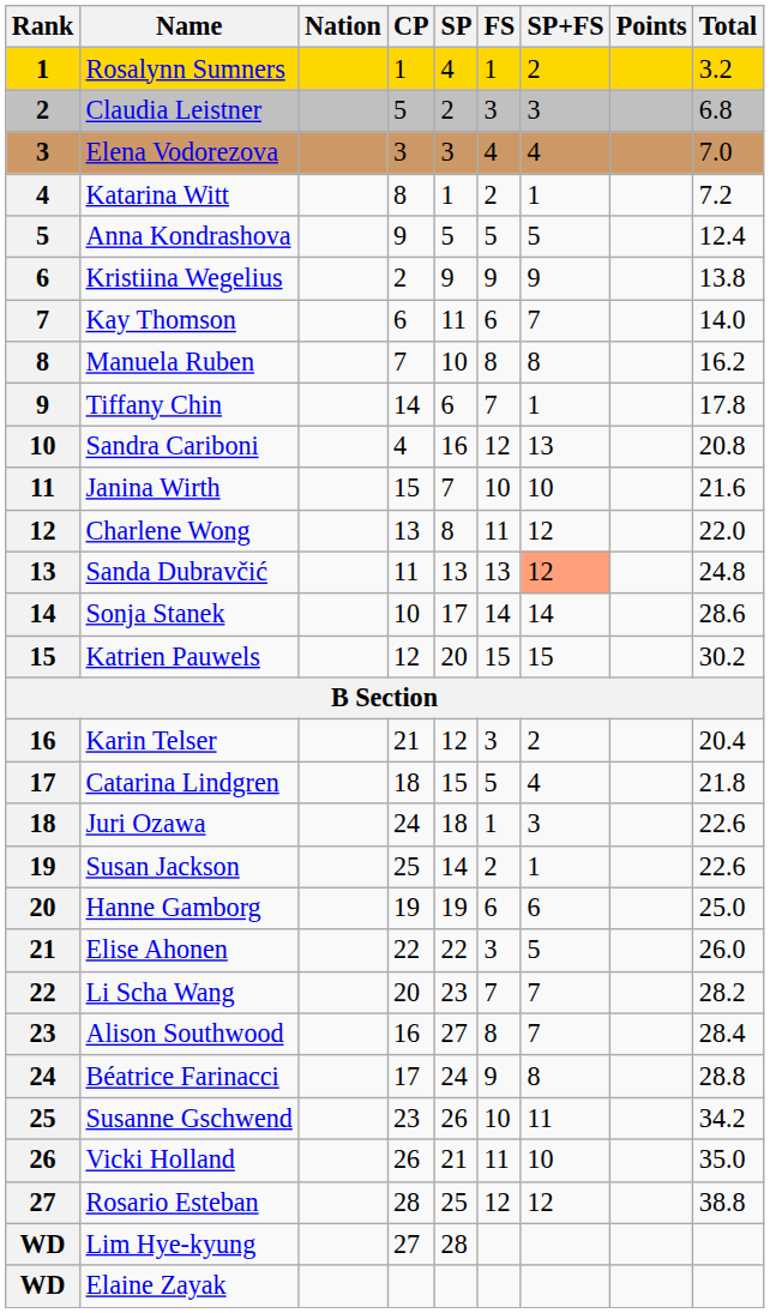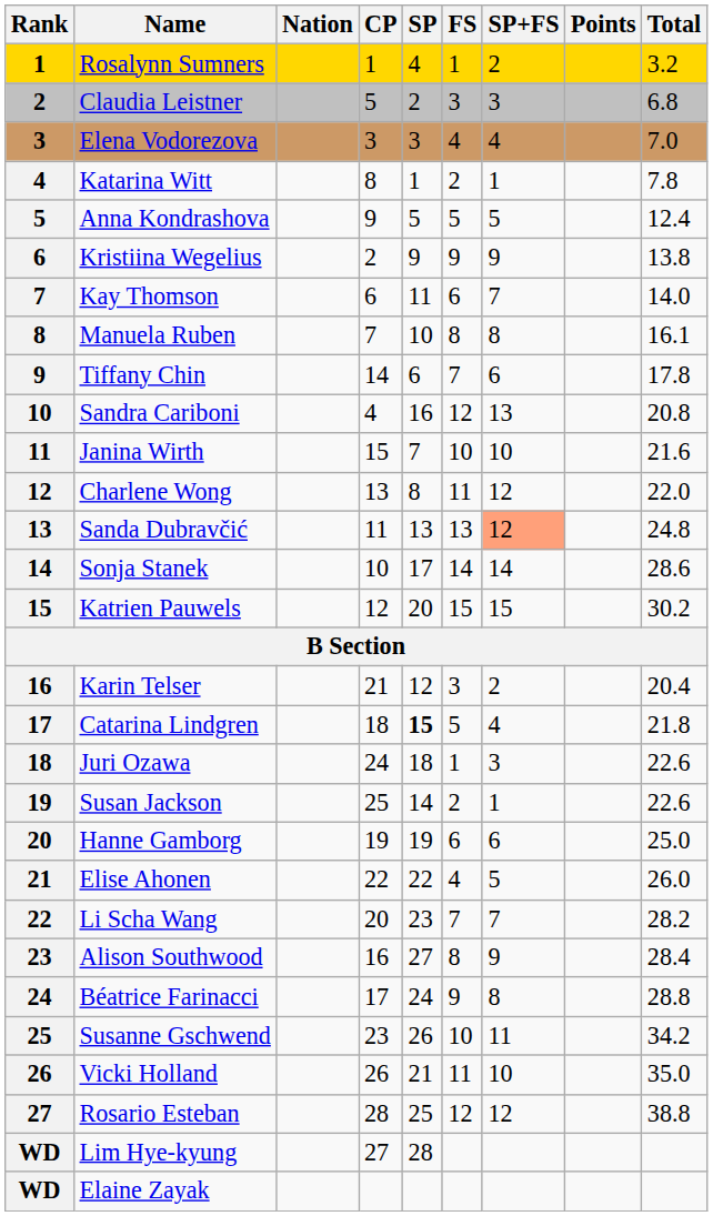Katarina Witt | Total: 7.2 -> 7.8
Manuela Ruben | Total: 16.2 -> 16.1
Tiffany Chin | SP+FS: 1 -> 6
Catarina Lindgren | SP: normal -> bold
Elise Ahonen | FS: 3 -> 4
Alison Southwood | SP+FS: 7 -> 9
